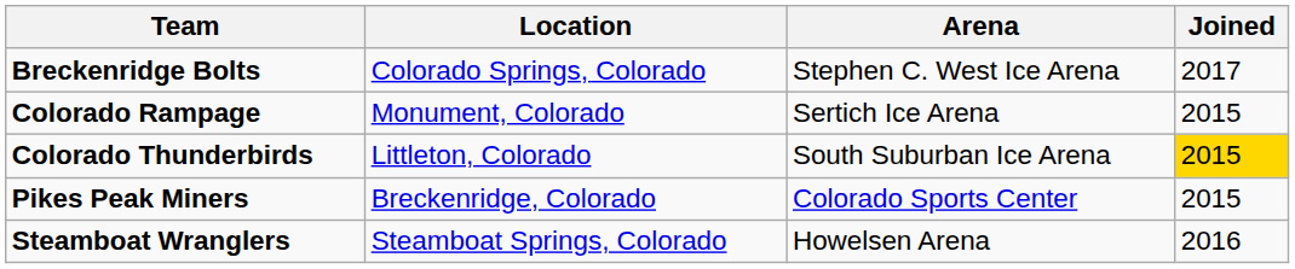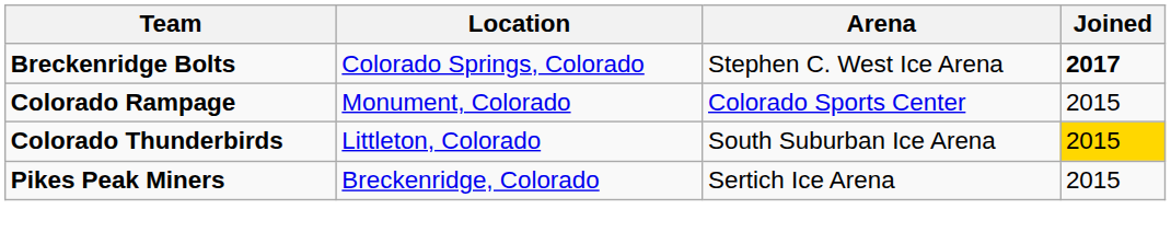Breckenridge Bolts | Joined: normal -> bold
Colorado Rampage | Arena: Sertich Ice Arena -> Colorado Sports Center
Pikes Peak Miners | Arena: Colorado Sports Center -> Sertich Ice Arena
- row: Steamboat Wranglers | Steamboat Springs, Colorado | Howelsen Arena | 2016
